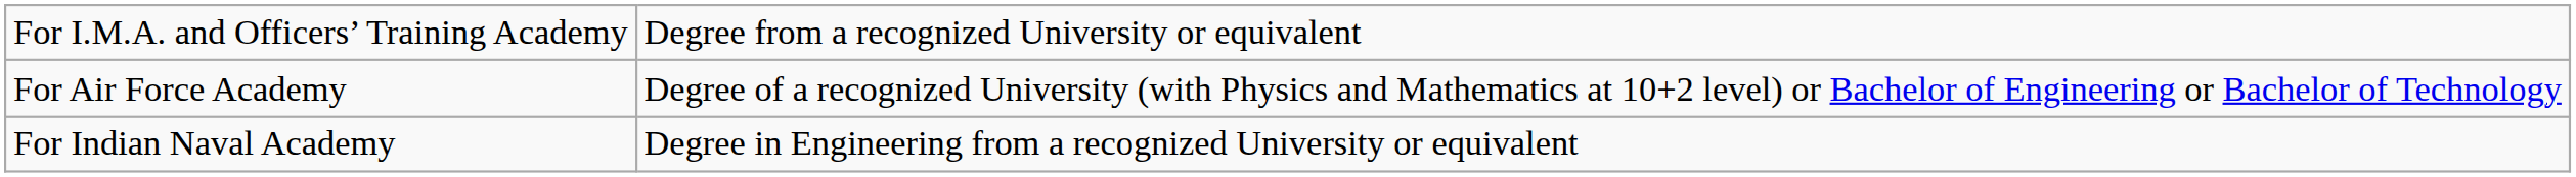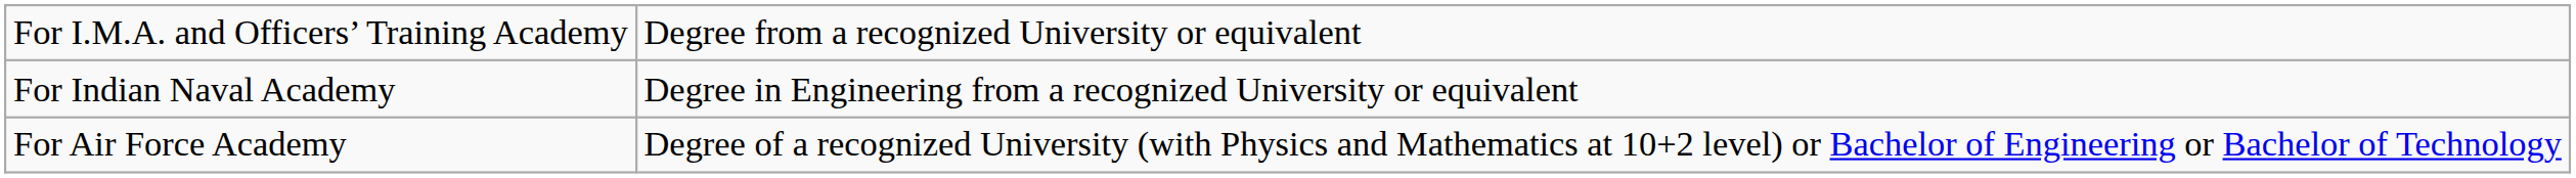rows swapped: For Indian Naval Academy <-> For Air Force Academy
